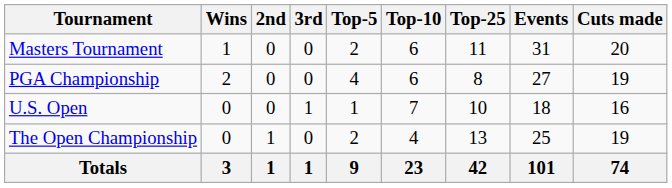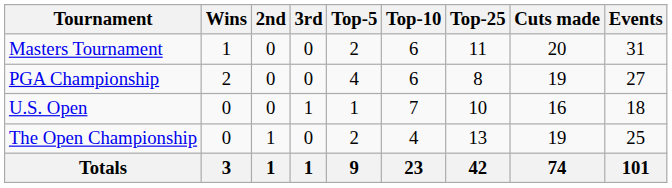columns swapped: Events <-> Cuts made
